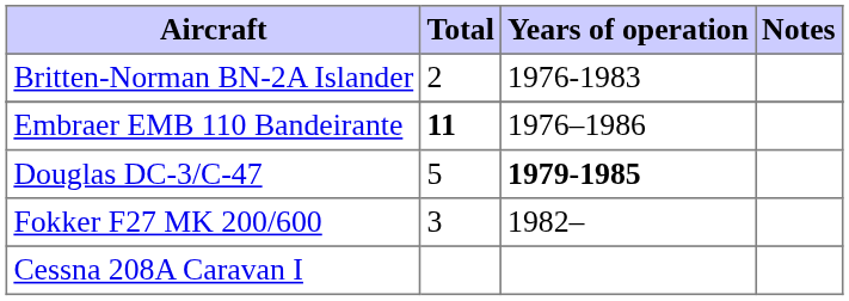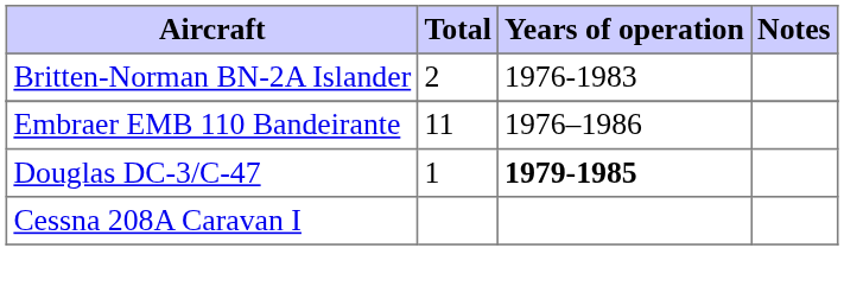Embraer EMB 110 Bandeirante | Total: bold -> normal
Douglas DC-3/C-47 | Total: 5 -> 1
- row: Fokker F27 MK 200/600 | 3 | 1982–
